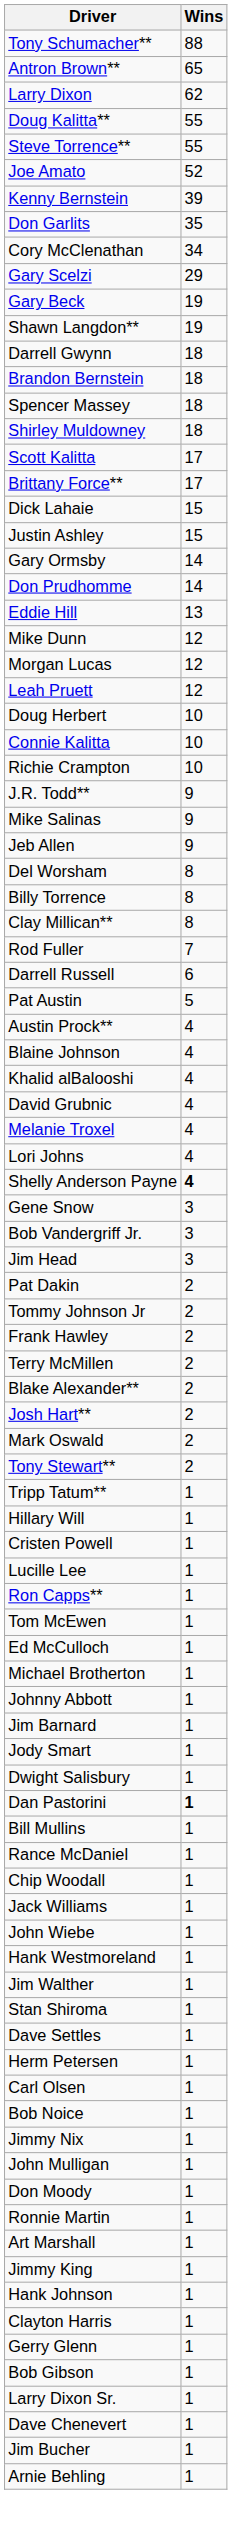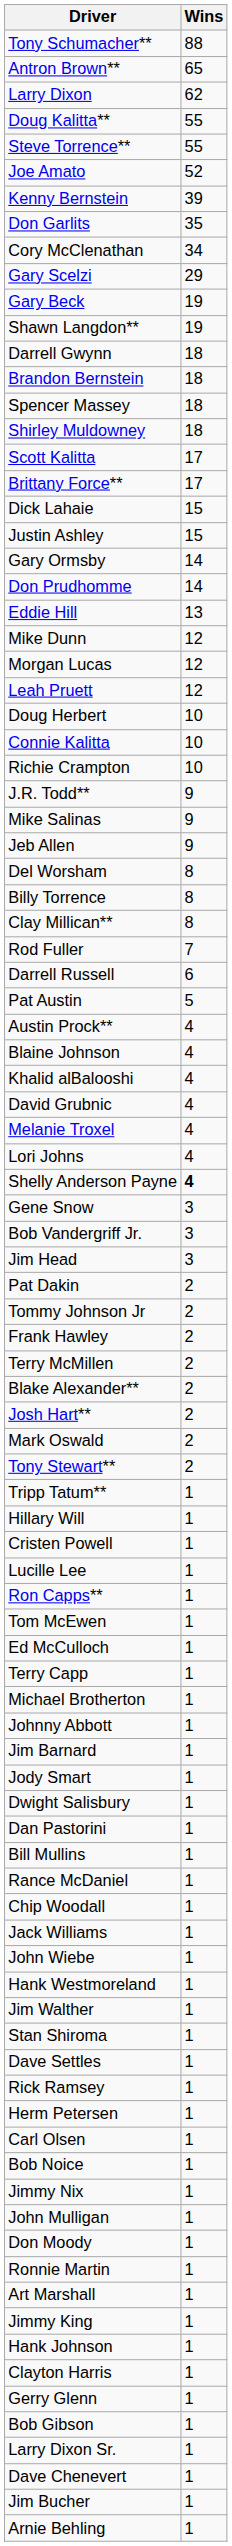+ row: Terry Capp | 1
Dan Pastorini | Wins: bold -> normal
+ row: Rick Ramsey | 1
